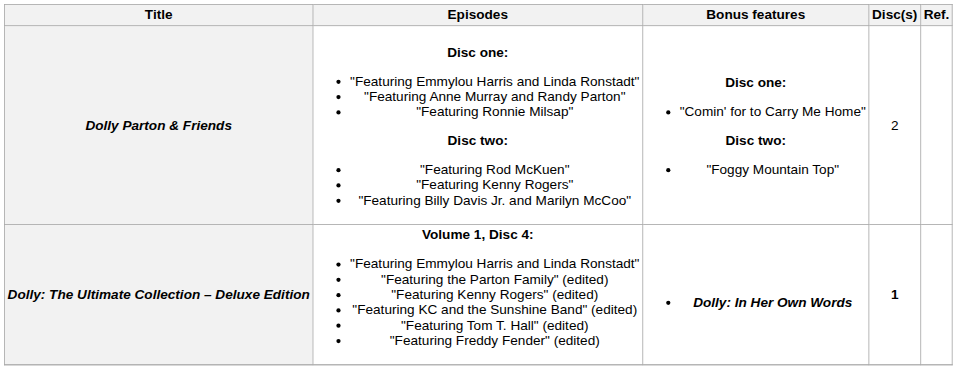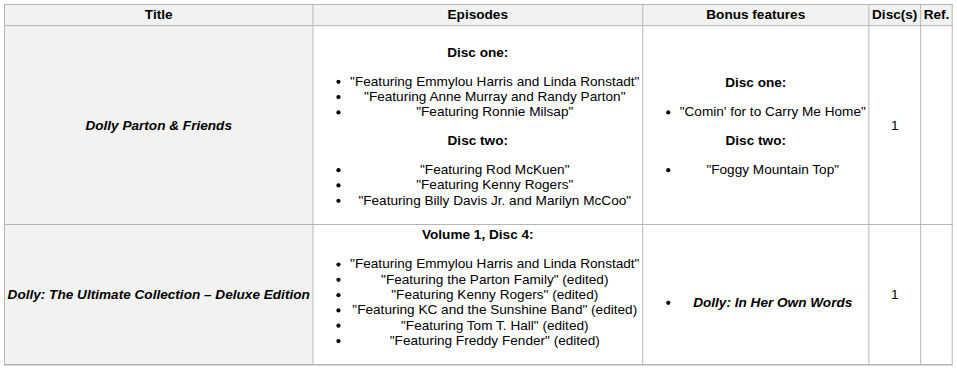Dolly Parton & Friends | Disc(s): 2 -> 1
Dolly: The Ultimate Collection – Deluxe Edition | Disc(s): bold -> normal
